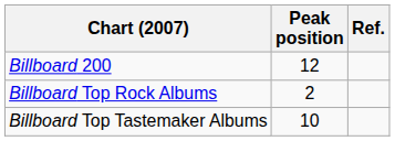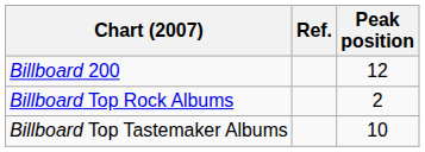columns swapped: Peak position <-> Ref.
